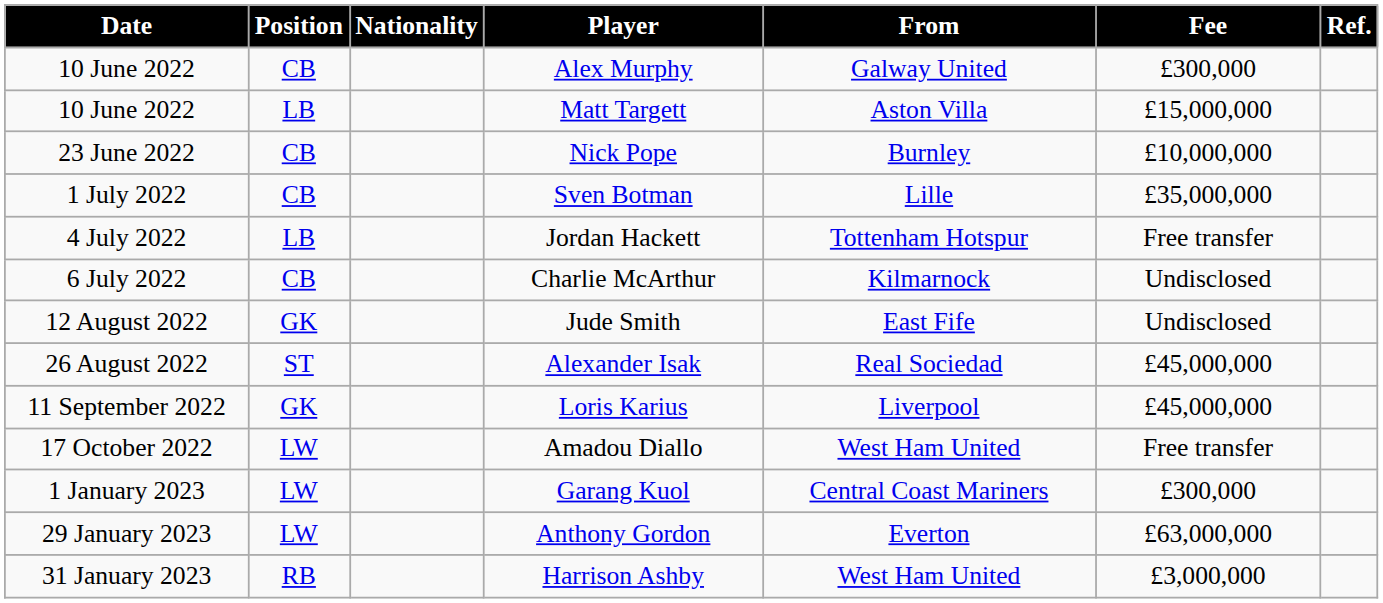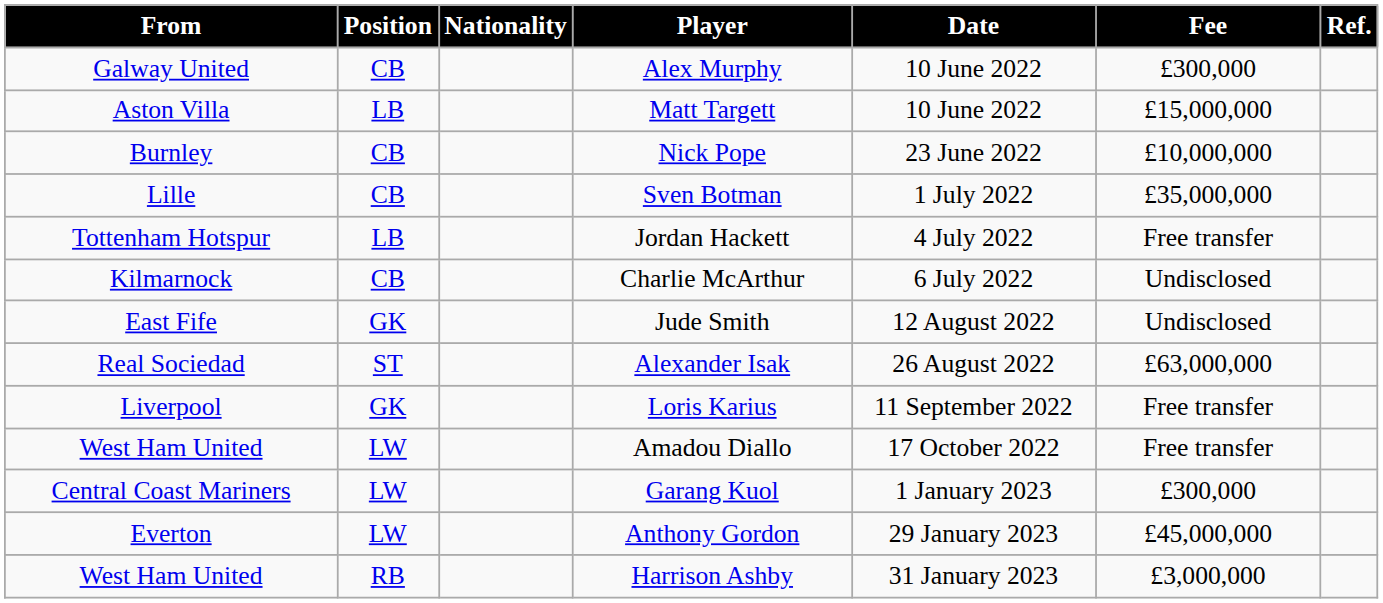columns swapped: Date <-> From
Alexander Isak | Fee: £45,000,000 -> £63,000,000
Loris Karius | Fee: £45,000,000 -> Free transfer
Anthony Gordon | Fee: £63,000,000 -> £45,000,000
